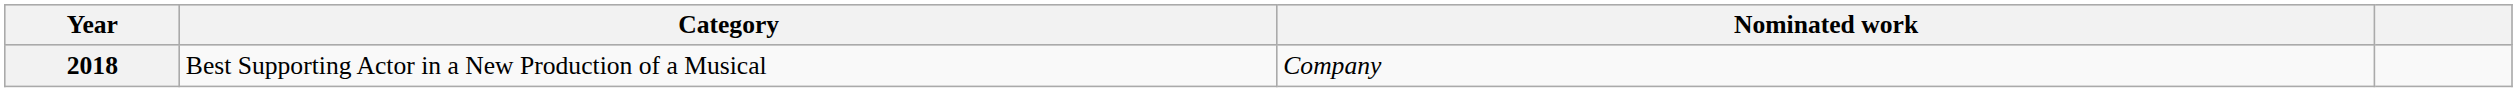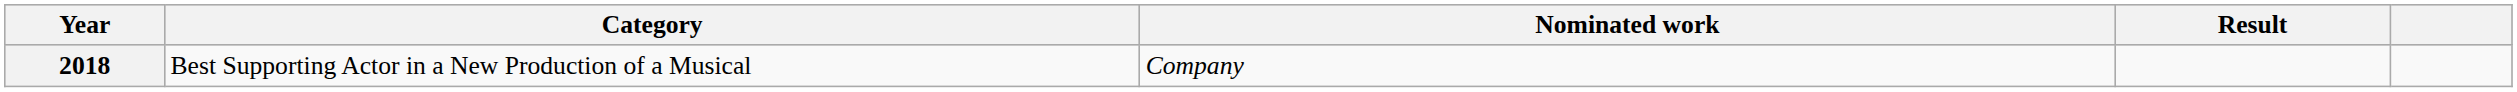+ column: Result
